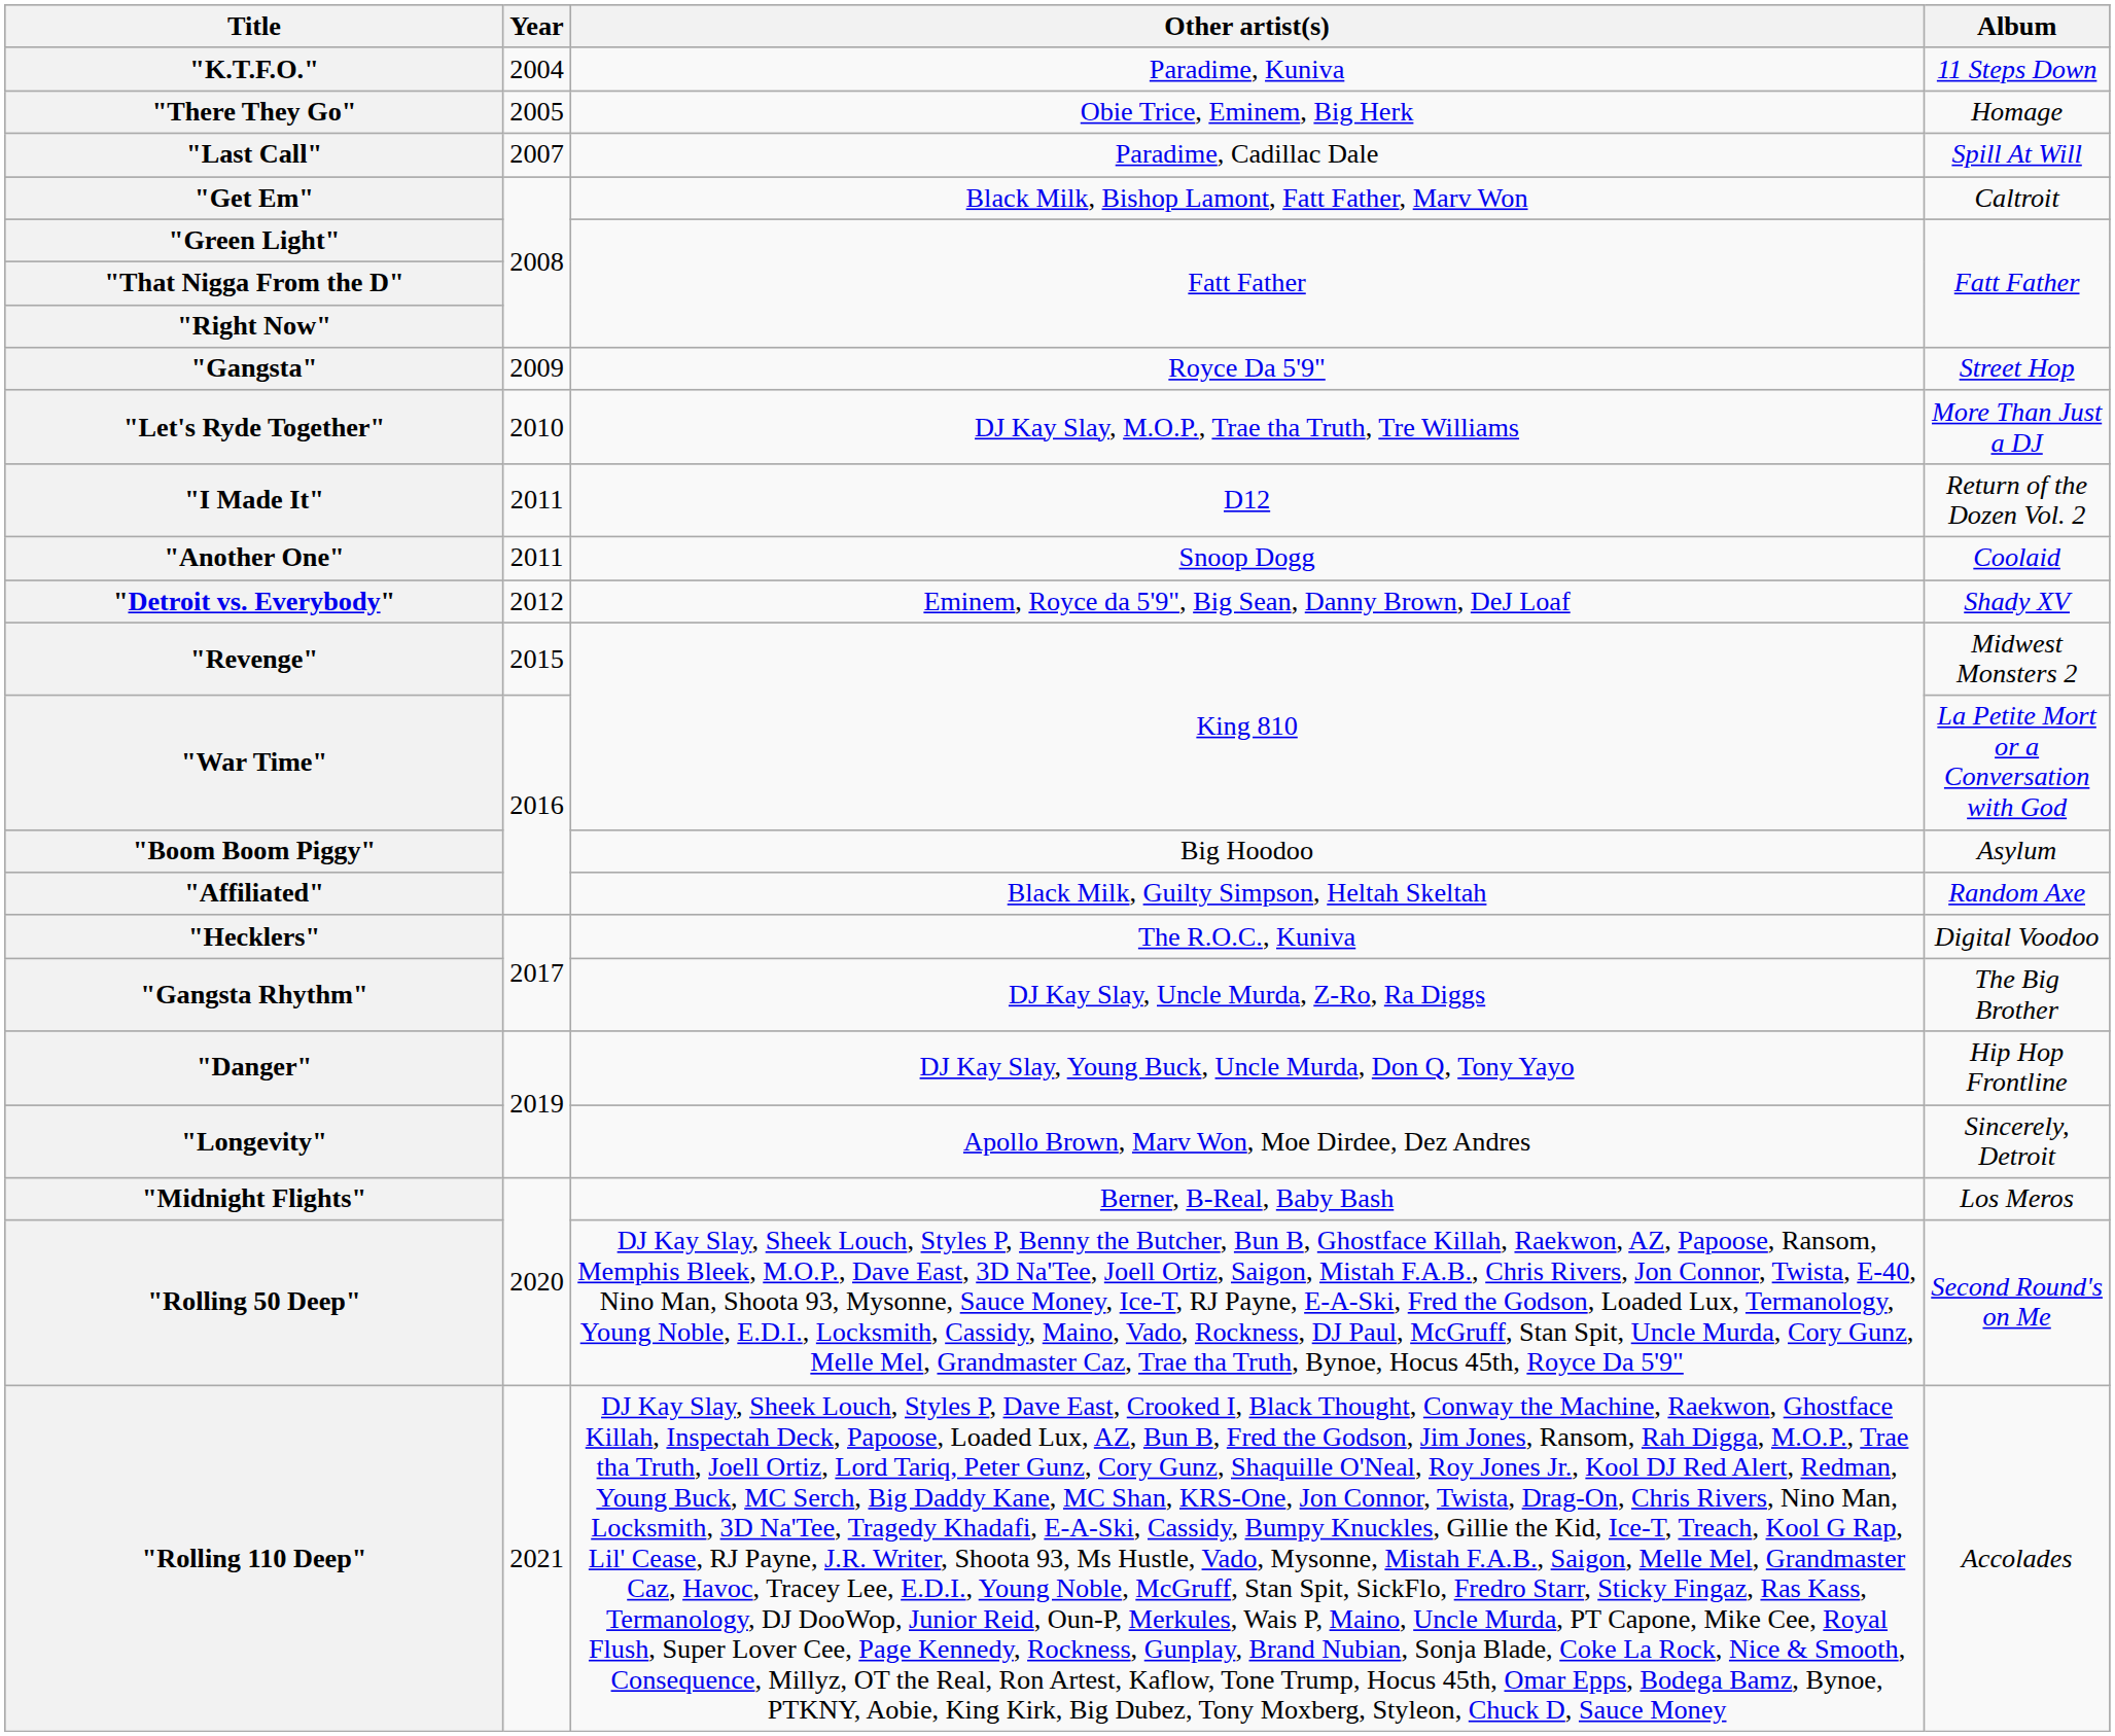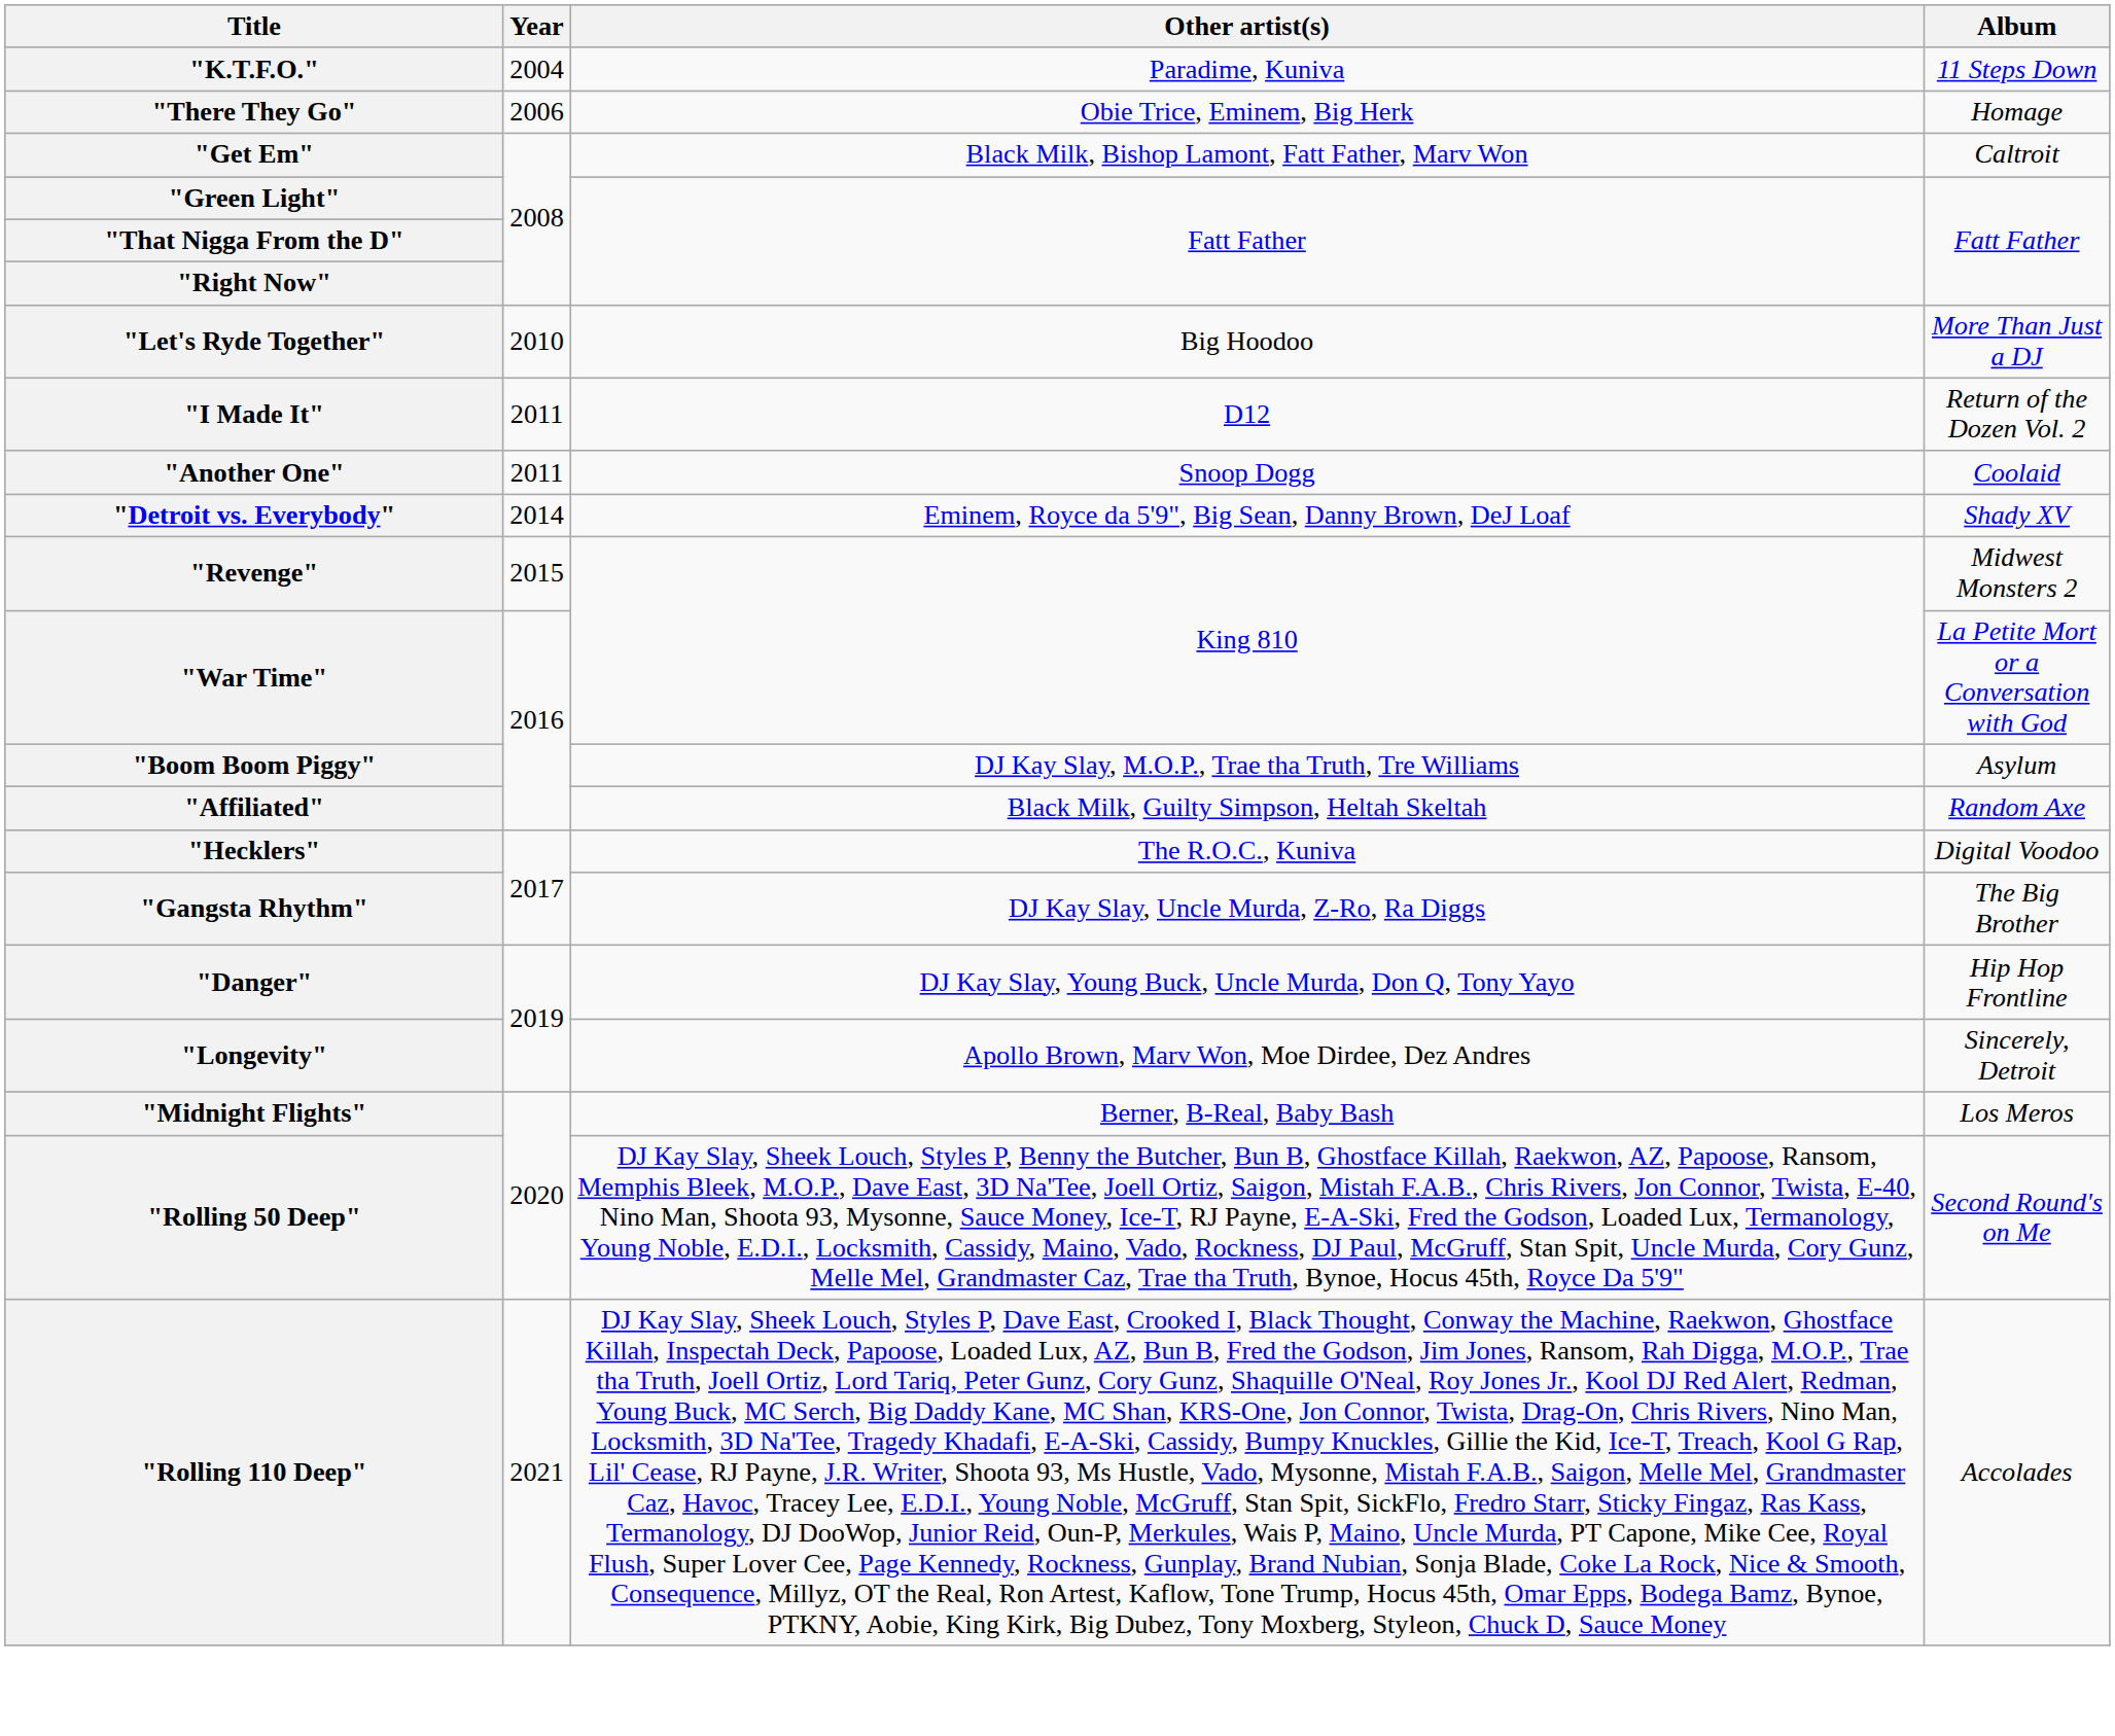"There They Go" | Year: 2005 -> 2006
- row: "Last Call" | 2007 | Paradime, Cadillac Dale | Spill At Will
- row: "Gangsta" | 2009 | Royce Da 5'9" | Street Hop
"Let's Ryde Together" | Other artist(s): DJ Kay Slay, M.O.P., Trae tha Truth, Tre Williams -> Big Hoodoo
"Detroit vs. Everybody" | Year: 2012 -> 2014
"Boom Boom Piggy" | Other artist(s): Big Hoodoo -> DJ Kay Slay, M.O.P., Trae tha Truth, Tre Williams
